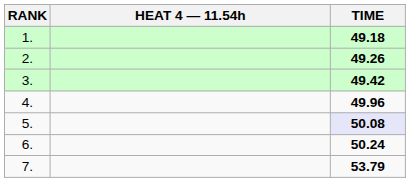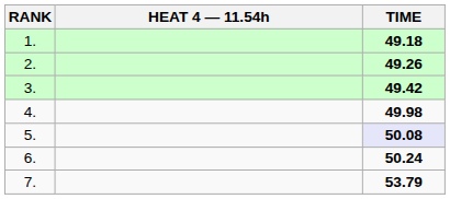4. | TIME: 49.96 -> 49.98
